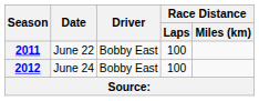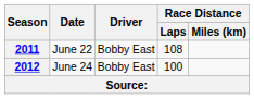2011 | Race Distance / Laps: 100 -> 108
